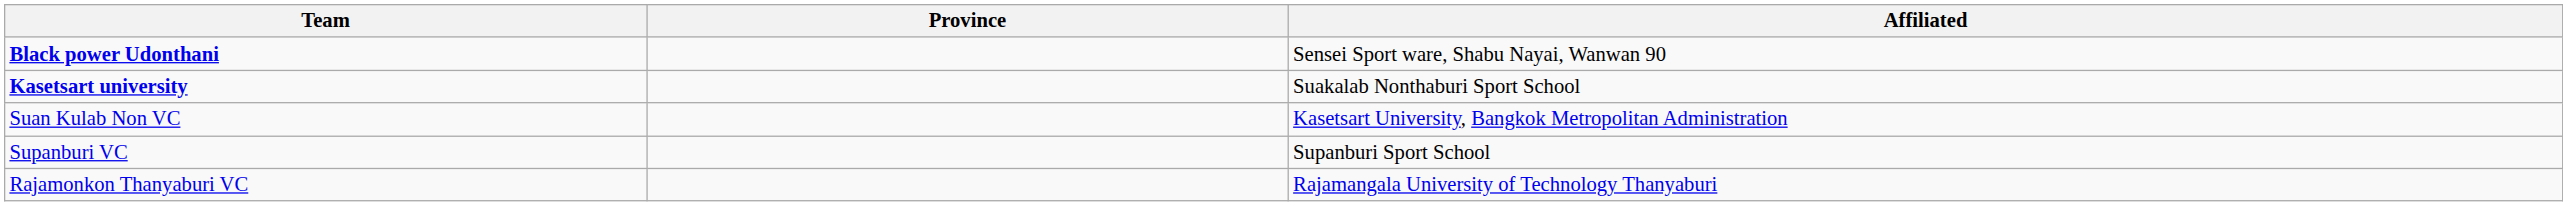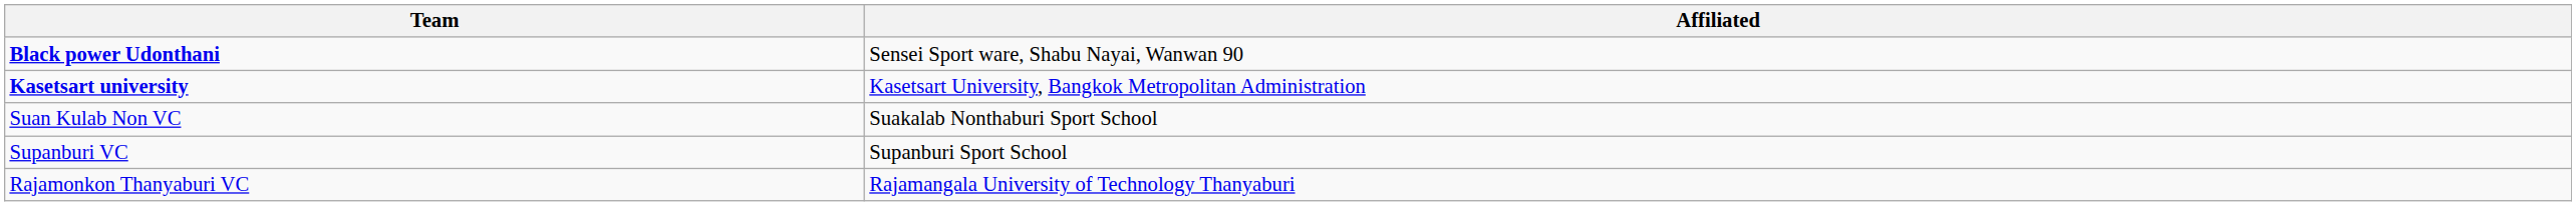- column: Province
Kasetsart university | Affiliated: Suakalab Nonthaburi Sport School -> Kasetsart University, Bangkok Metropolitan Administration
Suan Kulab Non VC | Affiliated: Kasetsart University, Bangkok Metropolitan Administration -> Suakalab Nonthaburi Sport School
